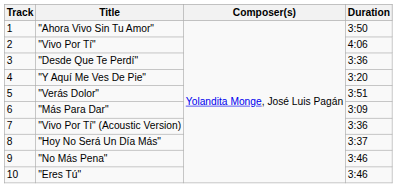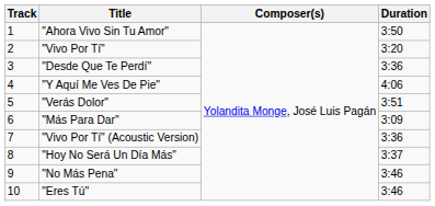"Vivo Por Tí" | Duration: 4:06 -> 3:20
"Y Aquí Me Ves De Pie" | Duration: 3:20 -> 4:06
